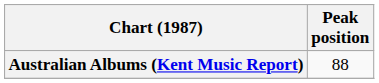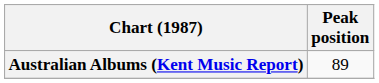Australian Albums (Kent Music Report) | Peak position: 88 -> 89
